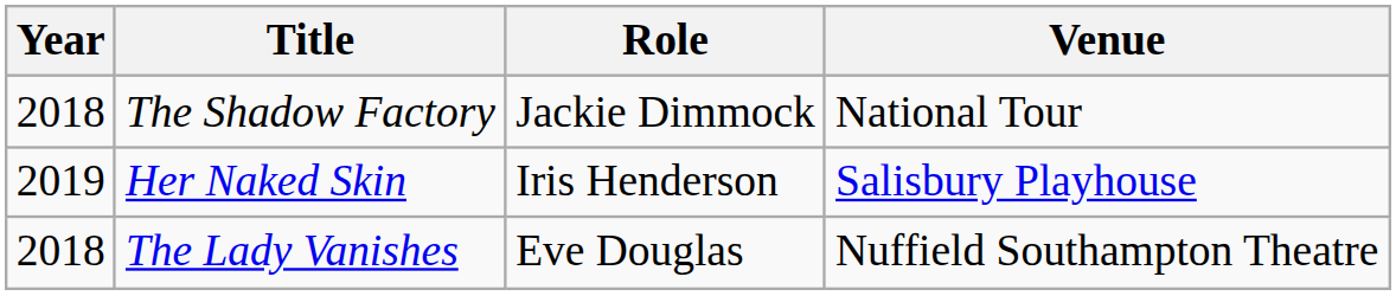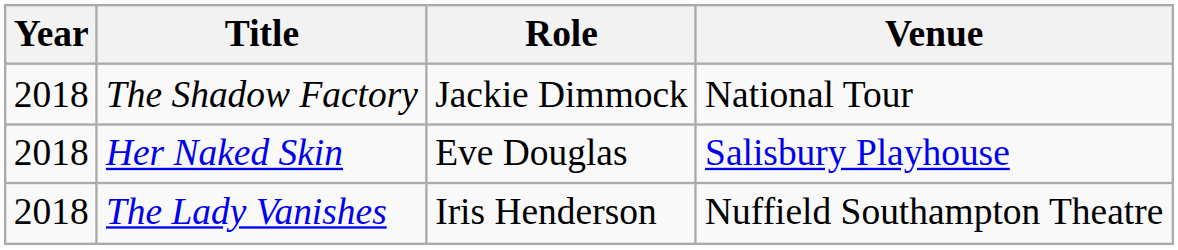Her Naked Skin | Year: 2019 -> 2018
Her Naked Skin | Role: Iris Henderson -> Eve Douglas
The Lady Vanishes | Role: Eve Douglas -> Iris Henderson
